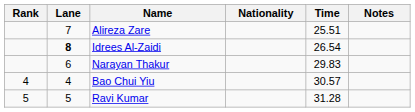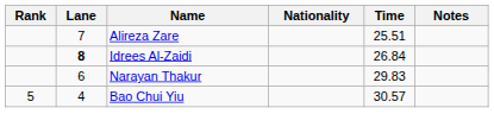Idrees Al-Zaidi | Time: 26.54 -> 26.84
Bao Chui Yiu | Rank: 4 -> 5
- row: 5 | 5 | Ravi Kumar | 31.28
